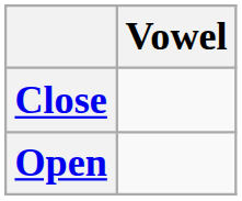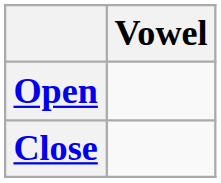rows swapped: Close <-> Open
